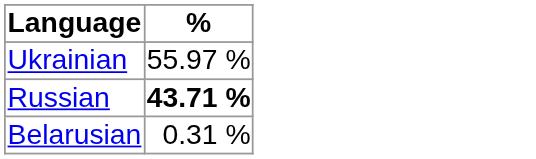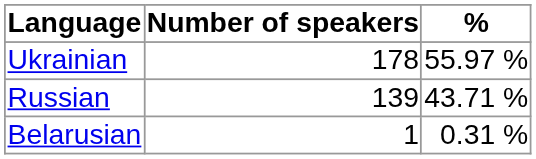+ column: Number of speakers | 178 | 139 | 1
Russian | %: bold -> normal
